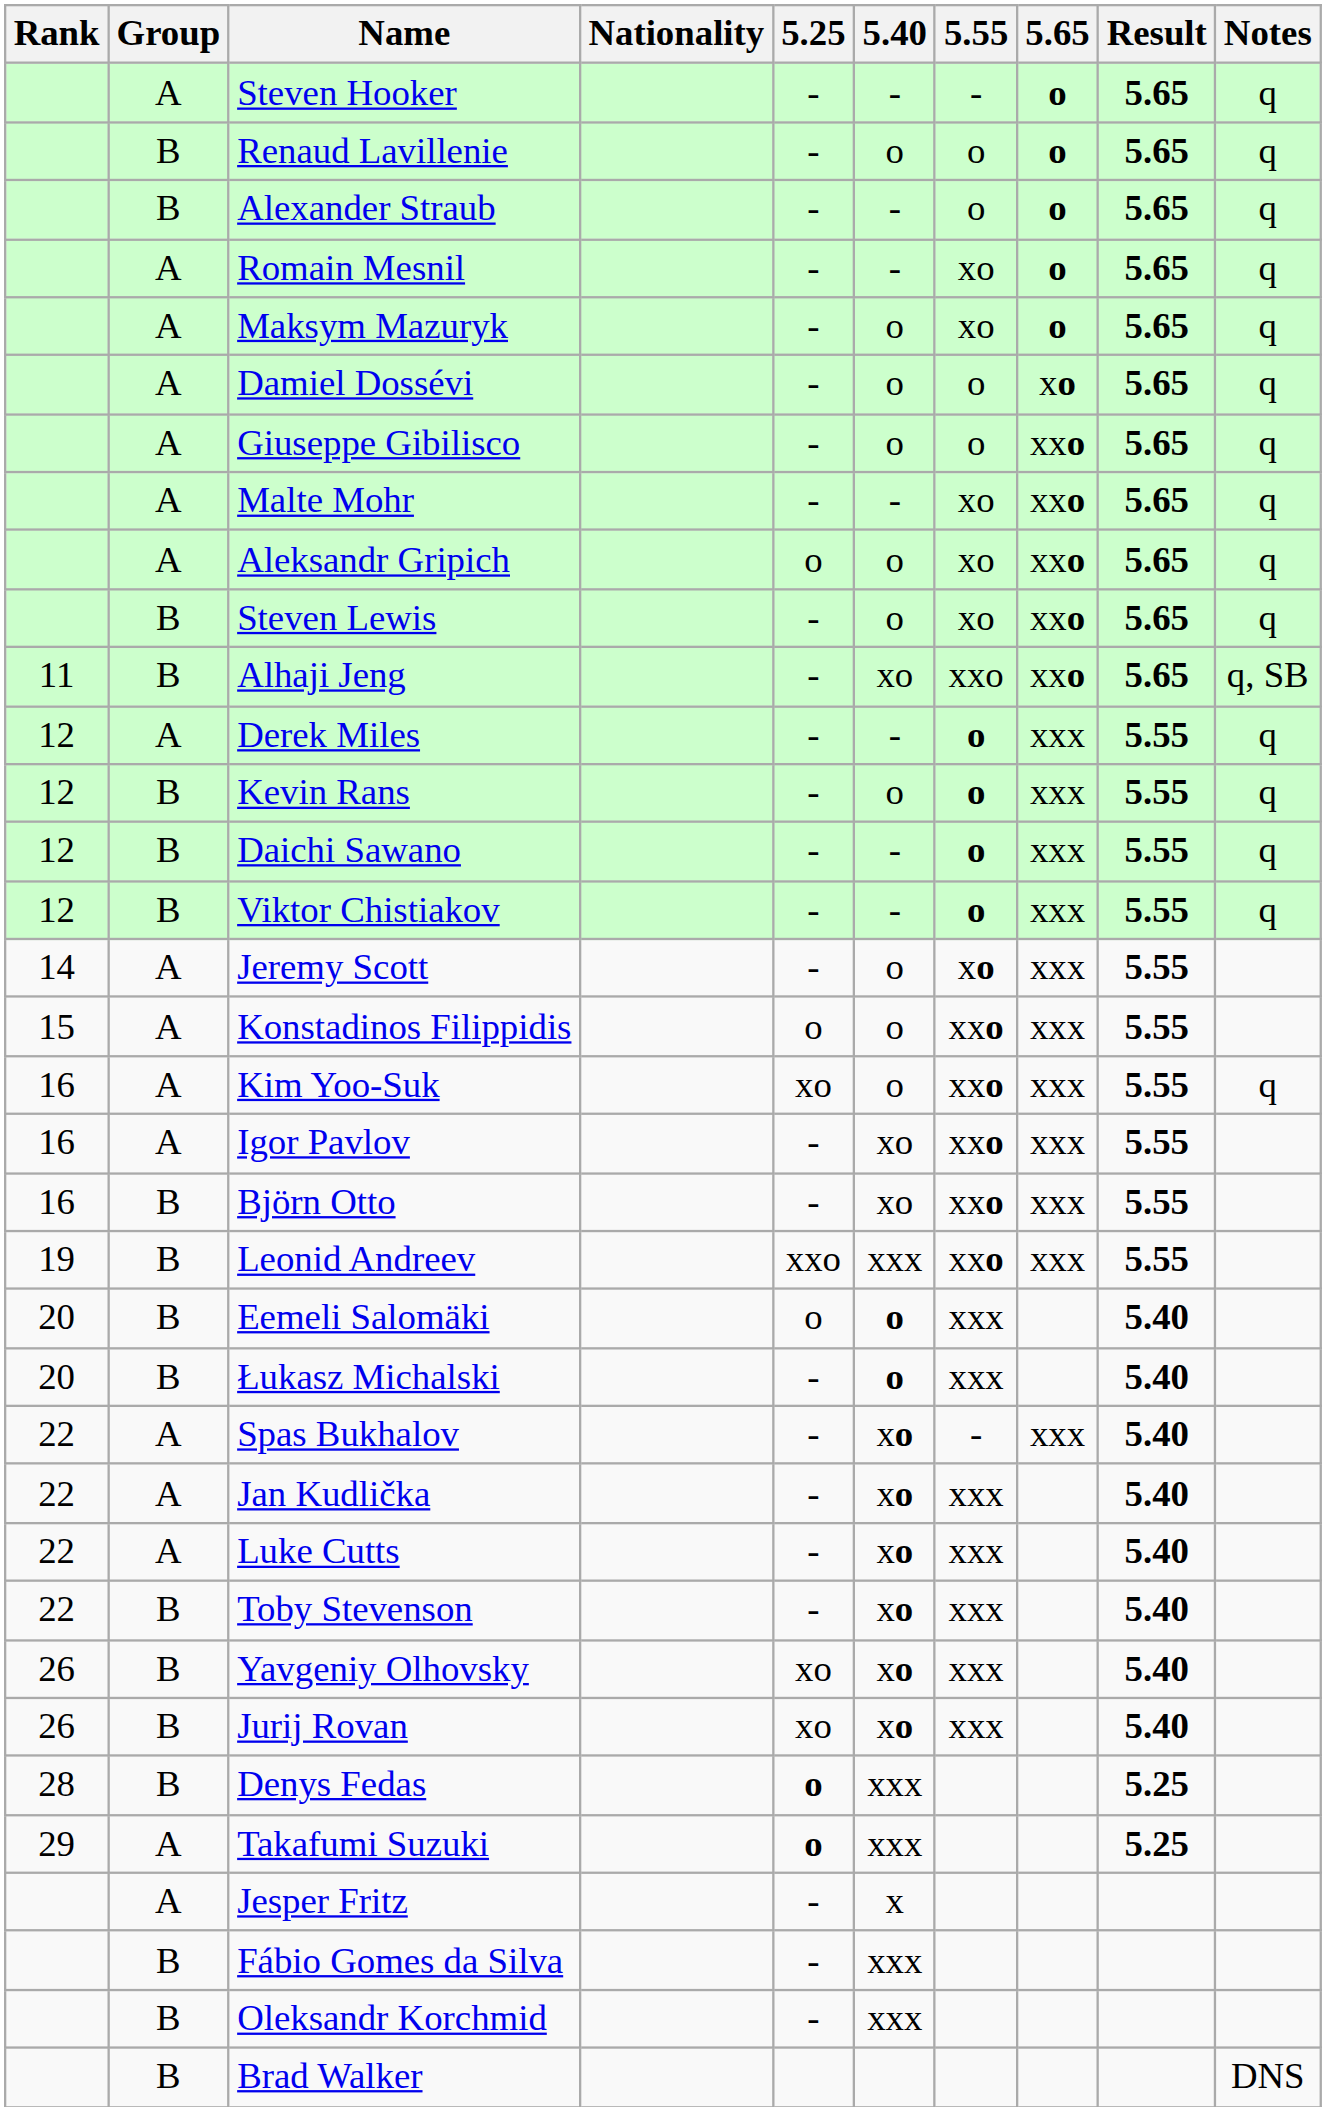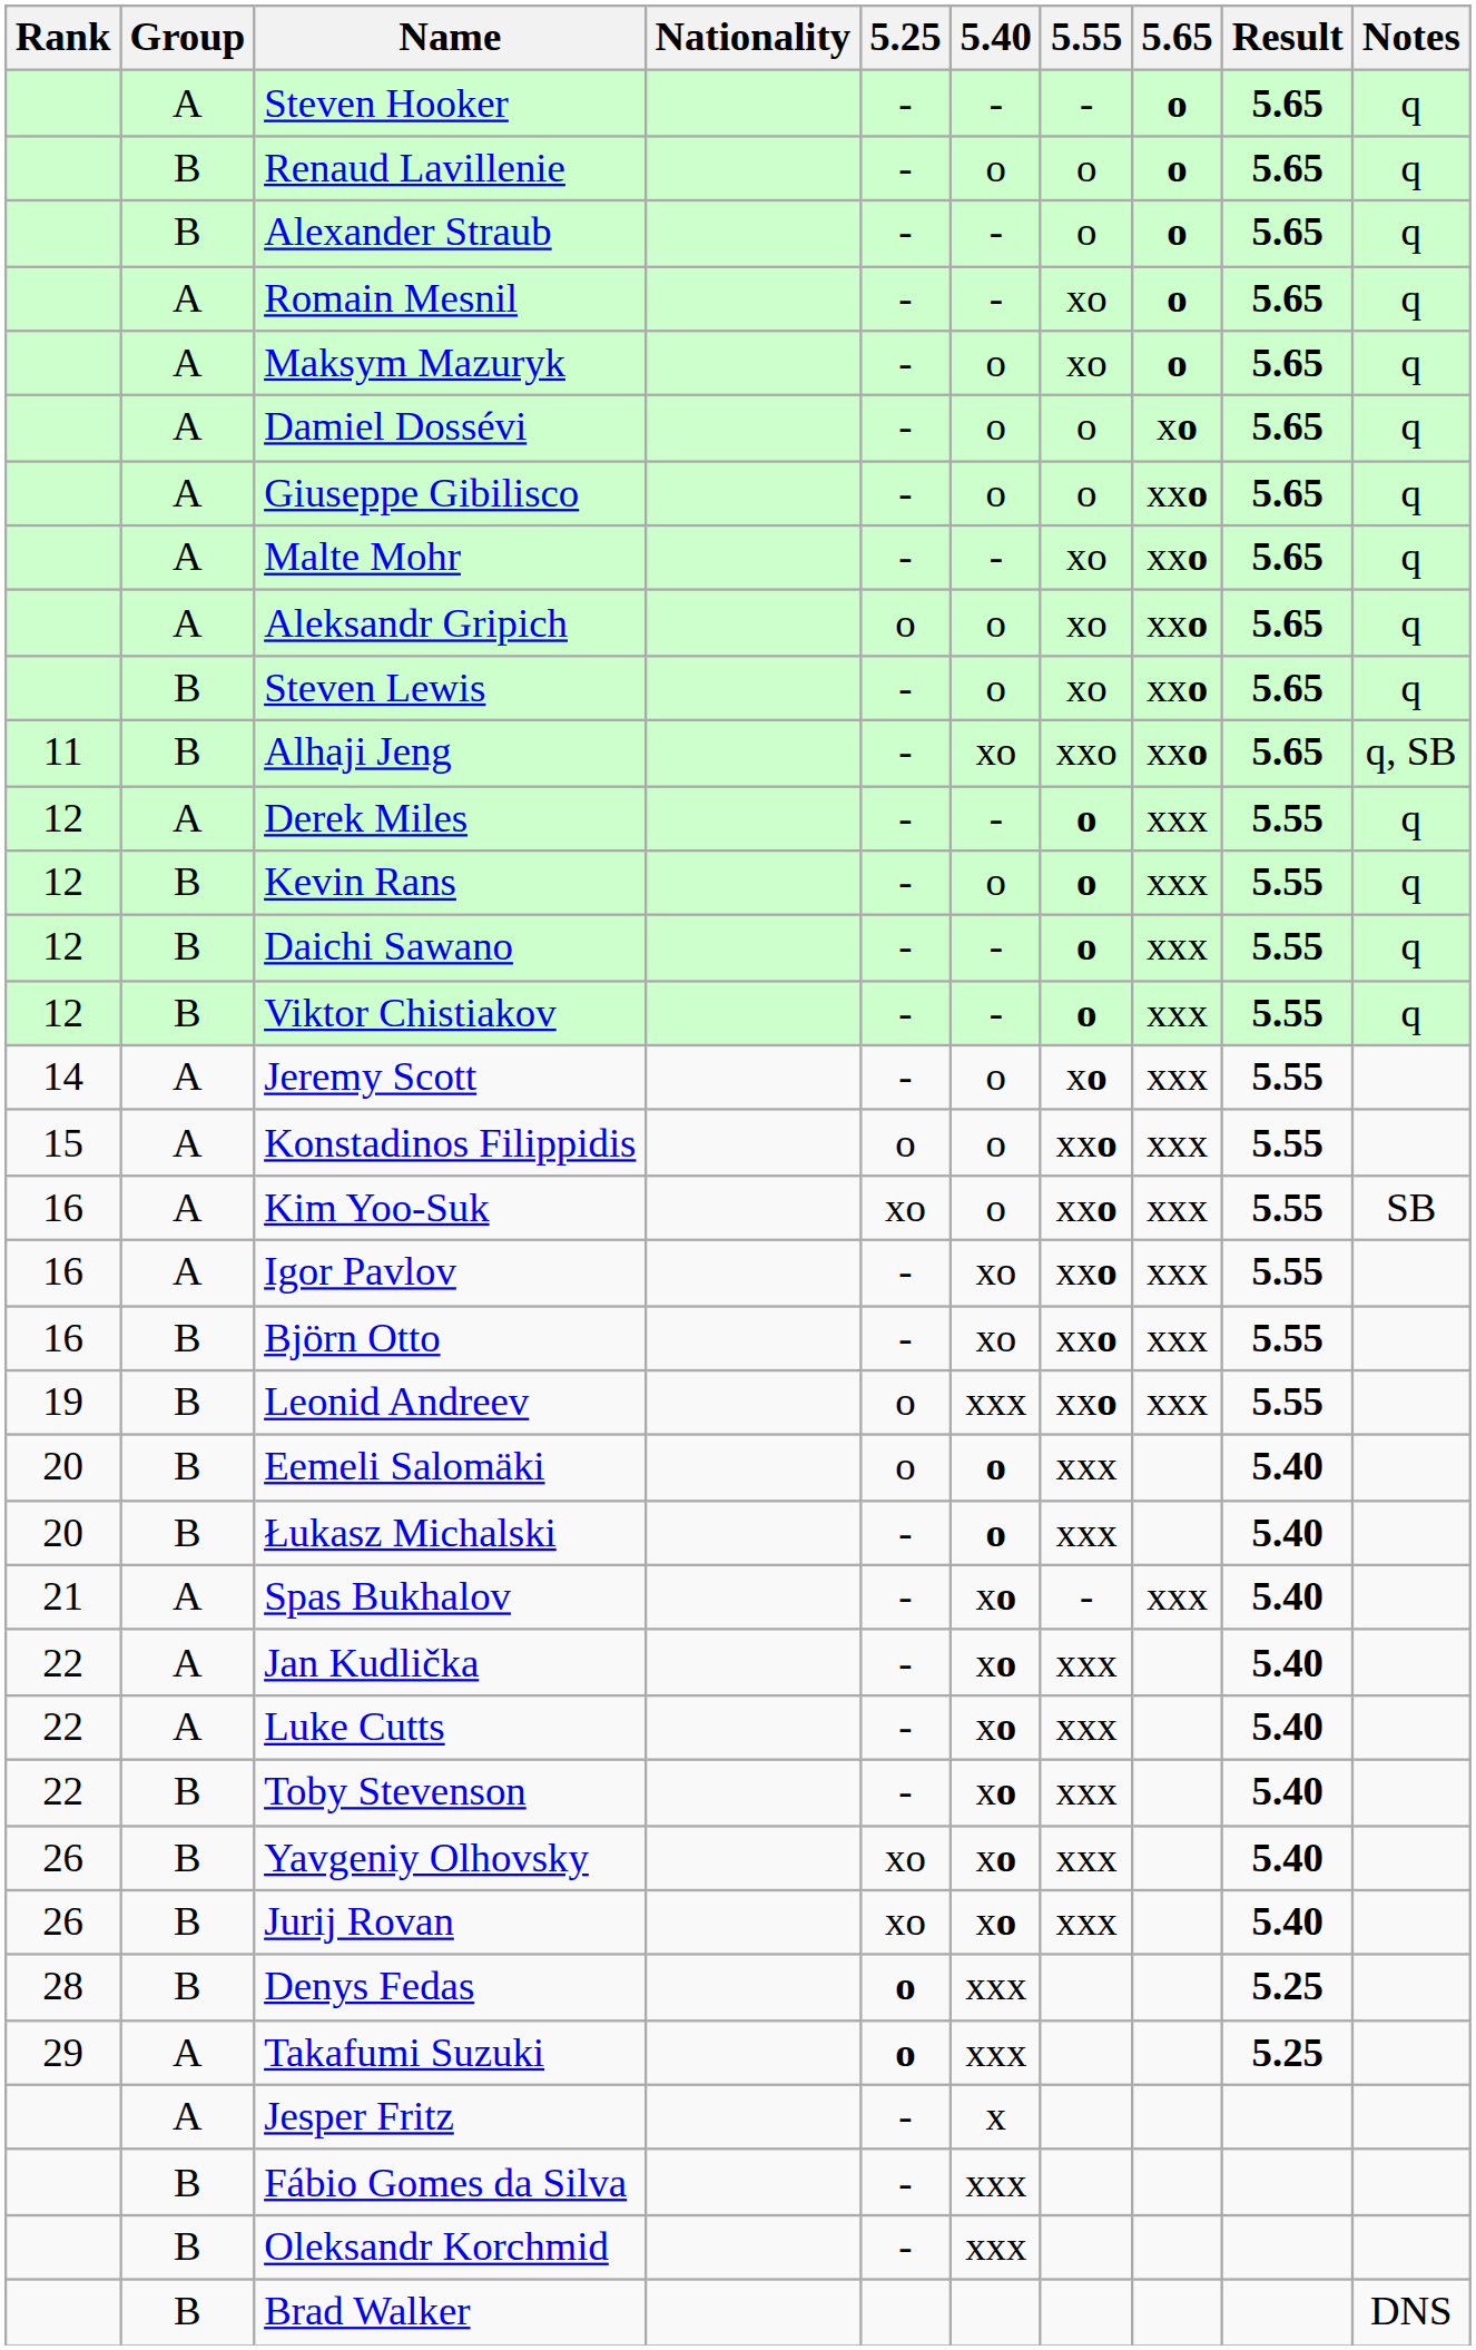Kim Yoo-Suk | Notes: q -> SB
Leonid Andreev | 5.25: xxo -> o
Spas Bukhalov | Rank: 22 -> 21
